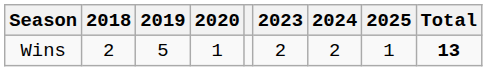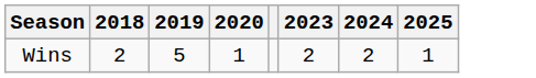- column: Total | 13
